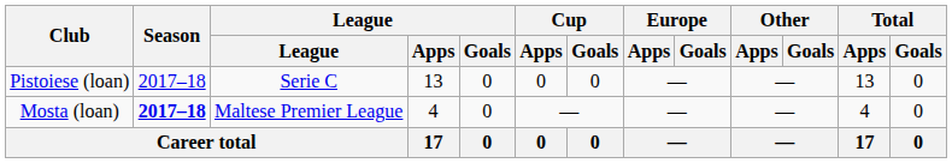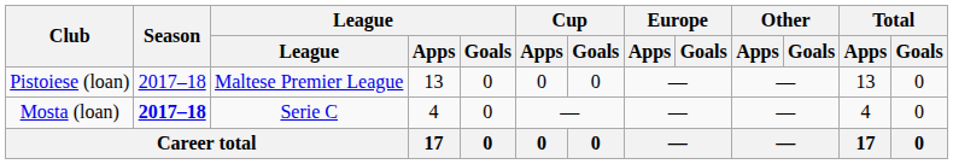Pistoiese (loan) | League: Serie C -> Maltese Premier League
Mosta (loan) | League: Maltese Premier League -> Serie C
